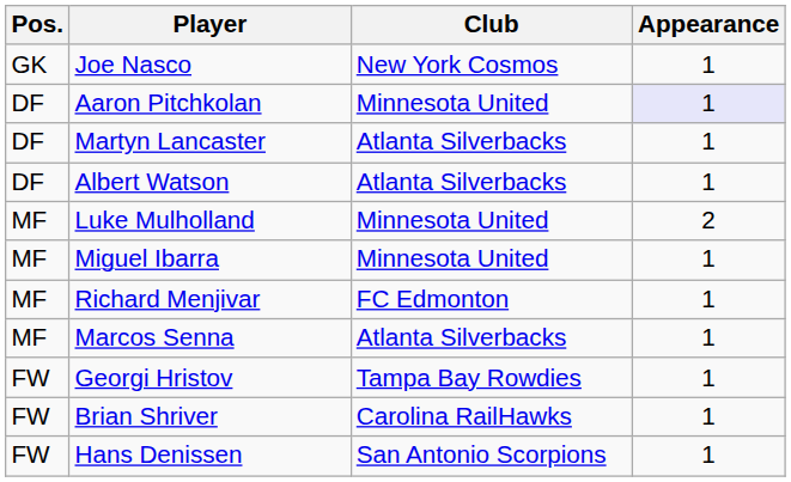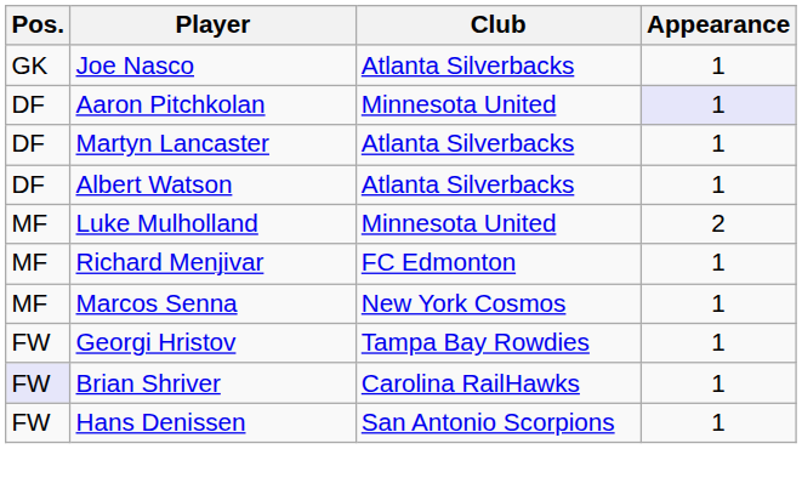Joe Nasco | Club: New York Cosmos -> Atlanta Silverbacks
- row: MF | Miguel Ibarra | Minnesota United | 1
Marcos Senna | Club: Atlanta Silverbacks -> New York Cosmos
Brian Shriver | Pos.: no background -> lavender background
